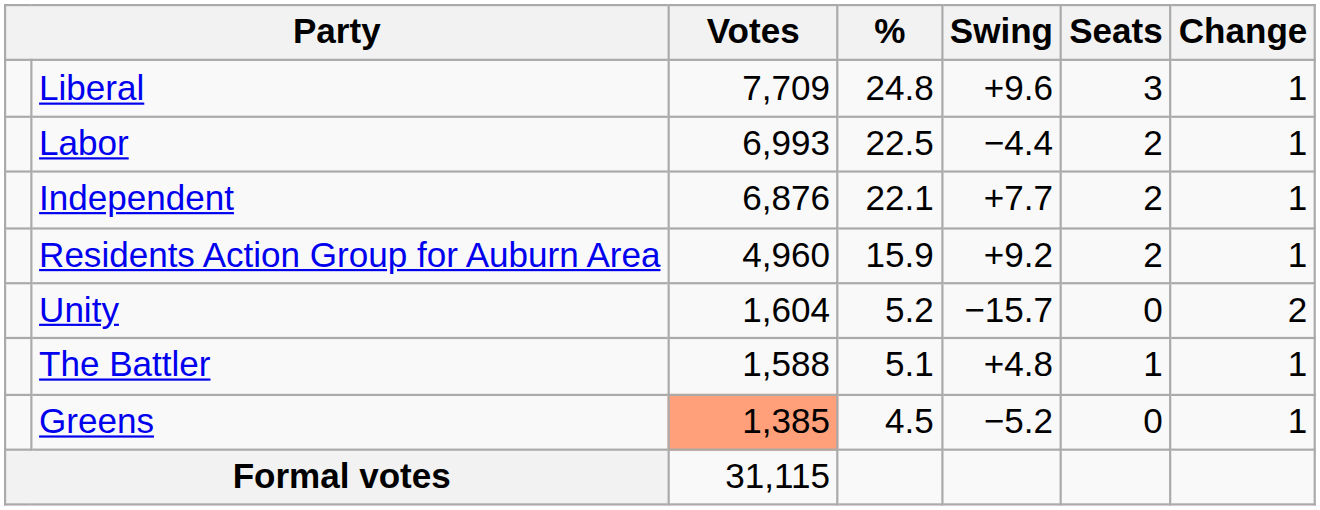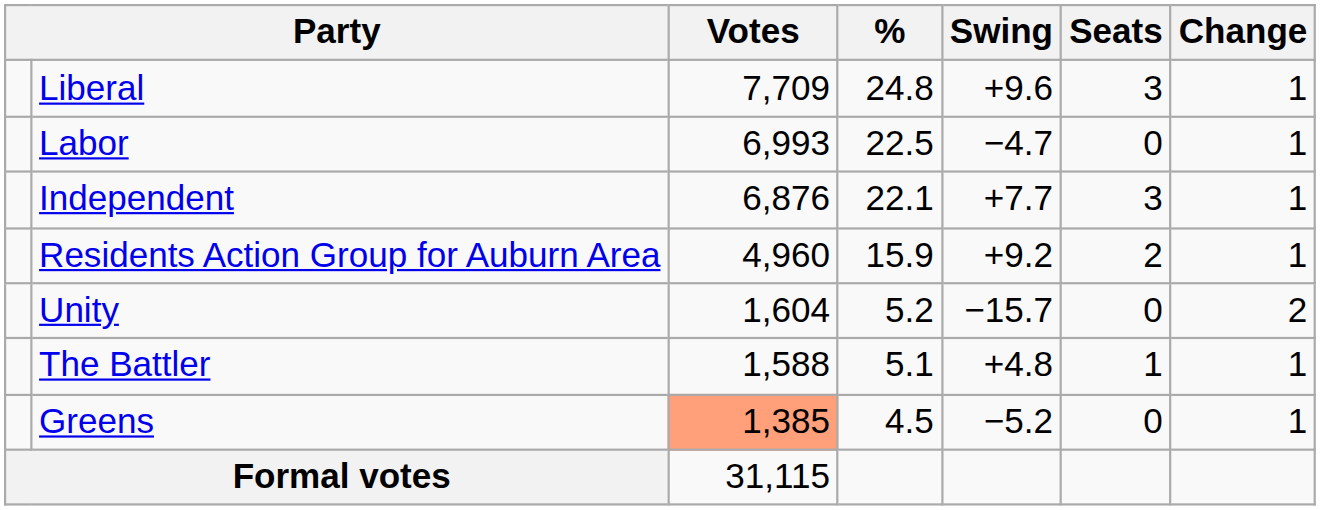Labor | Swing: −4.4 -> −4.7
Labor | Seats: 2 -> 0
Independent | Seats: 2 -> 3
